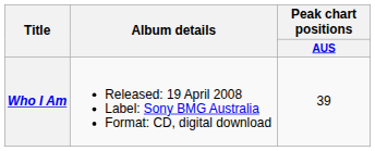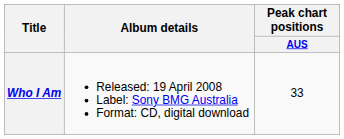Who I Am | Peak chart positions / AUS: 39 -> 33
